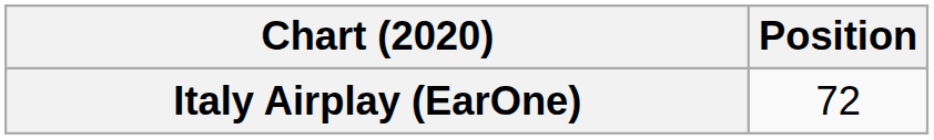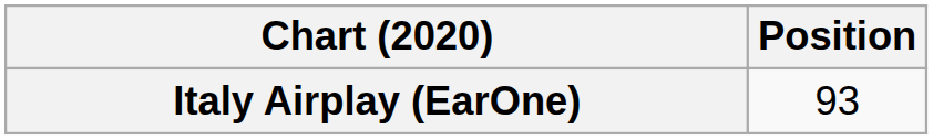Italy Airplay (EarOne) | Position: 72 -> 93
